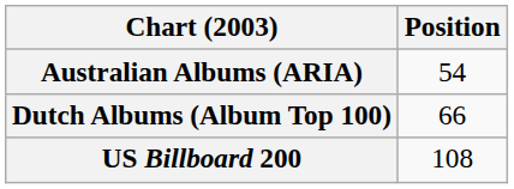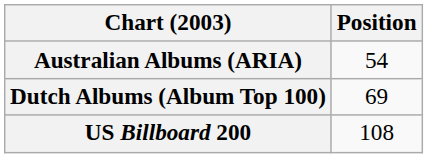Dutch Albums (Album Top 100) | Position: 66 -> 69
